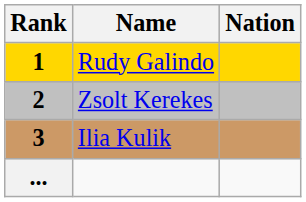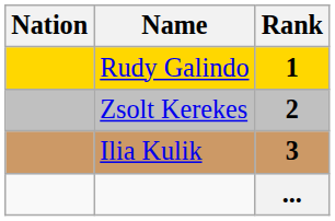columns swapped: Rank <-> Nation
